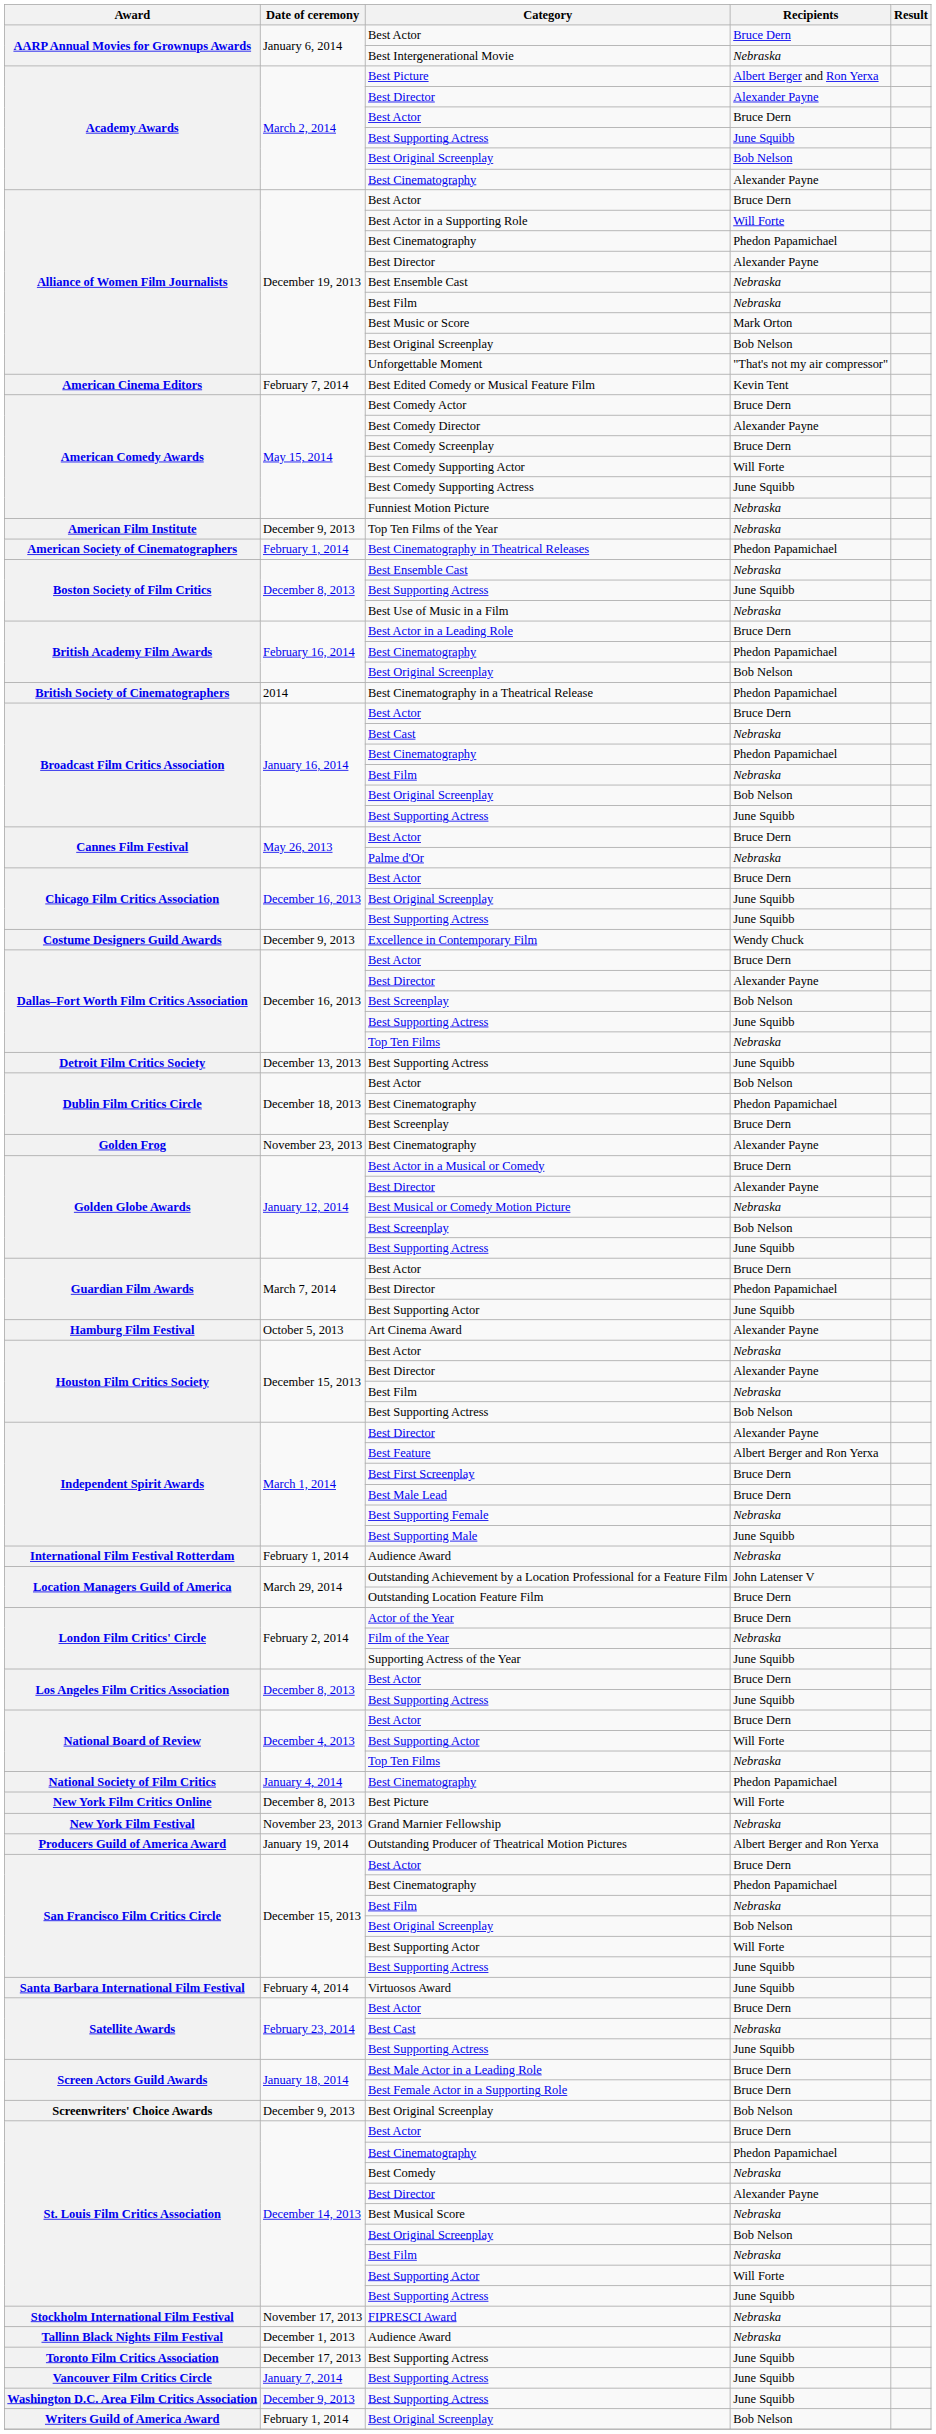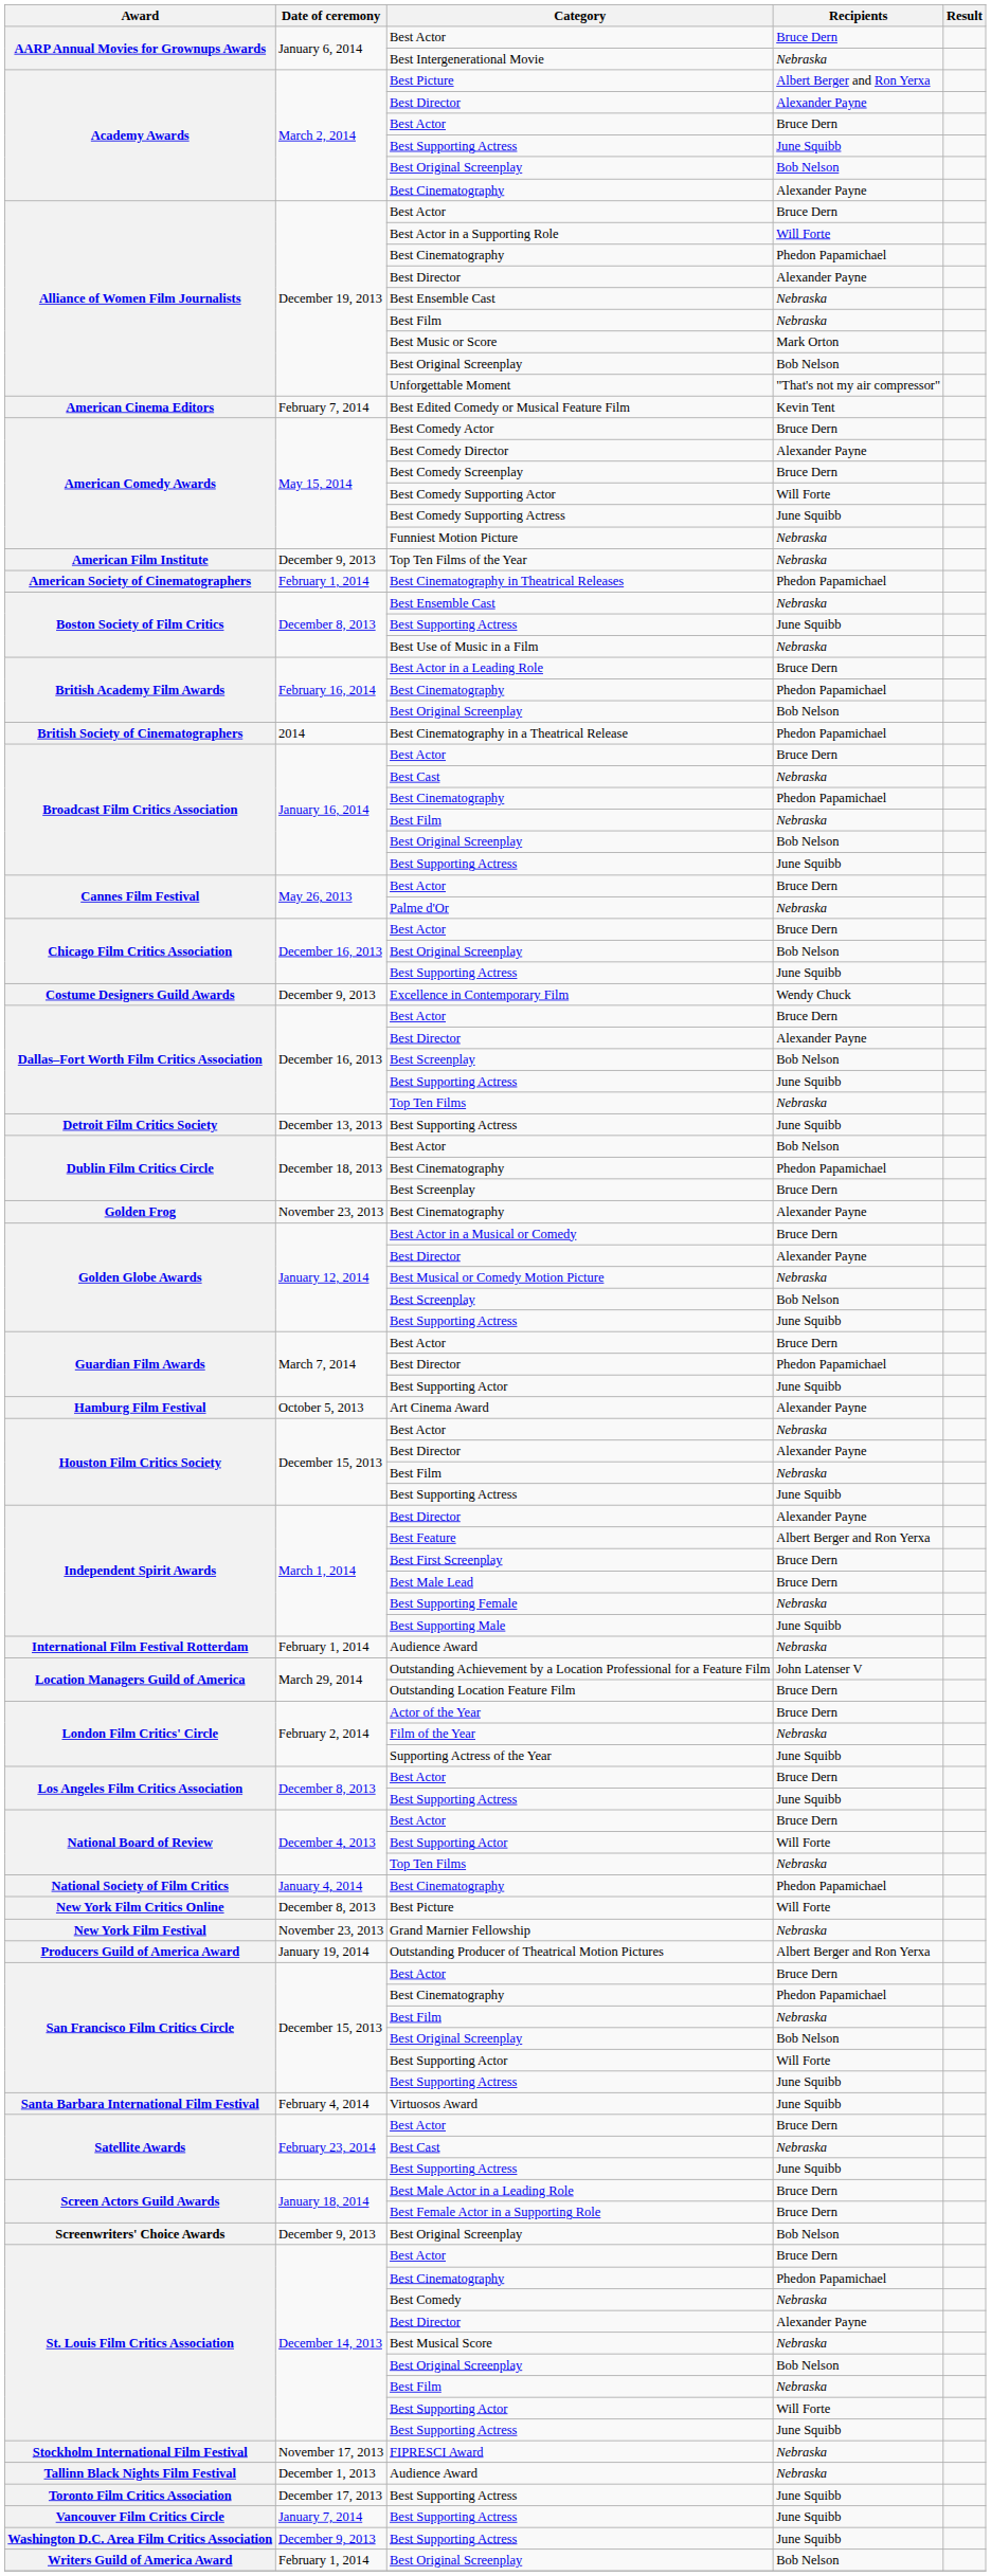Chicago Film Critics Association / Best Original Screenplay | Recipients: June Squibb -> Bob Nelson
Houston Film Critics Society / Best Supporting Actress | Recipients: Bob Nelson -> June Squibb
